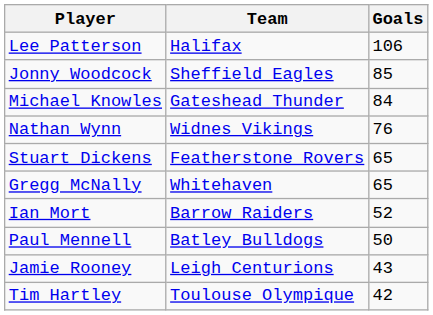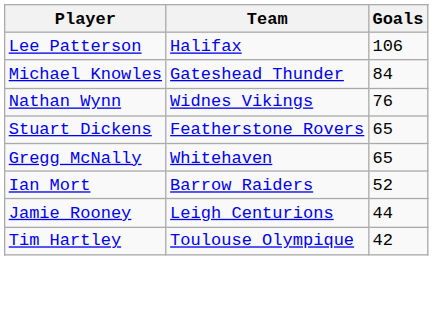- row: Jonny Woodcock | Sheffield Eagles | 85
- row: Paul Mennell | Batley Bulldogs | 50
Jamie Rooney | Goals: 43 -> 44
